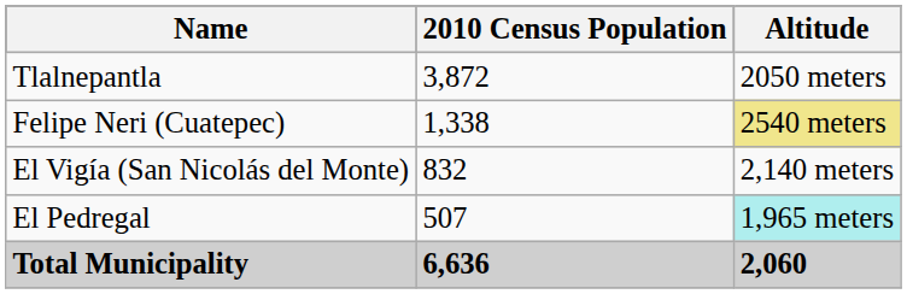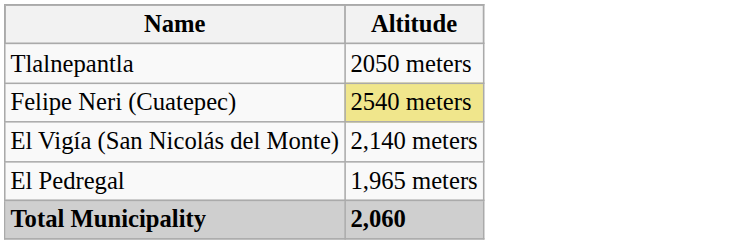- column: 2010 Census Population | 3,872 | 1,338 | 832 | 507 | 6,636
El Pedregal | Altitude: paleturquoise background -> no background
